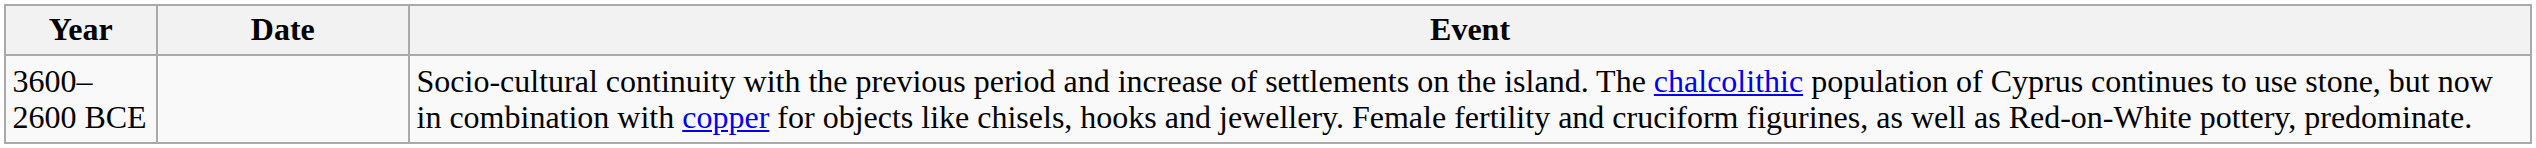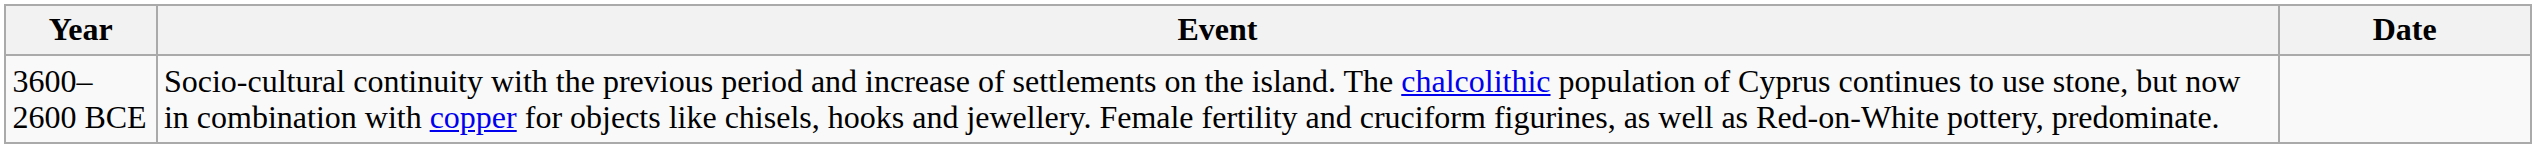columns swapped: Date <-> Event
